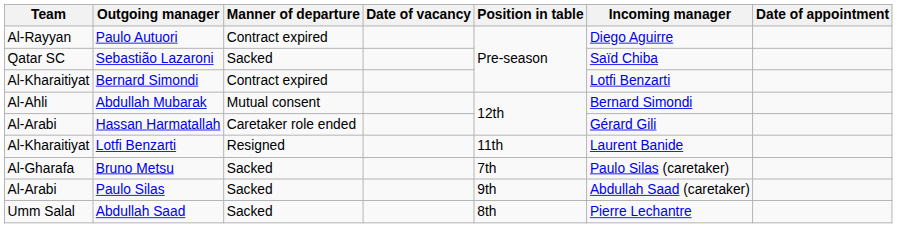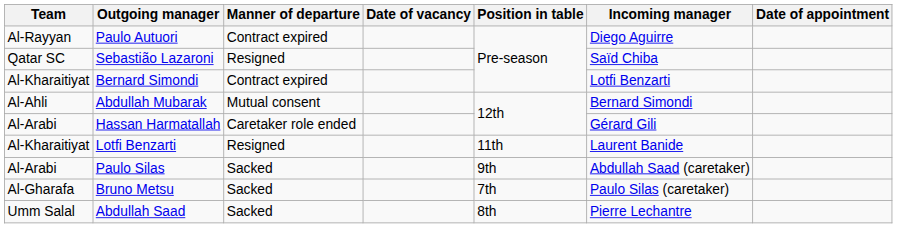Sebastião Lazaroni | Manner of departure: Sacked -> Resigned
rows swapped: Paulo Silas <-> Bruno Metsu
